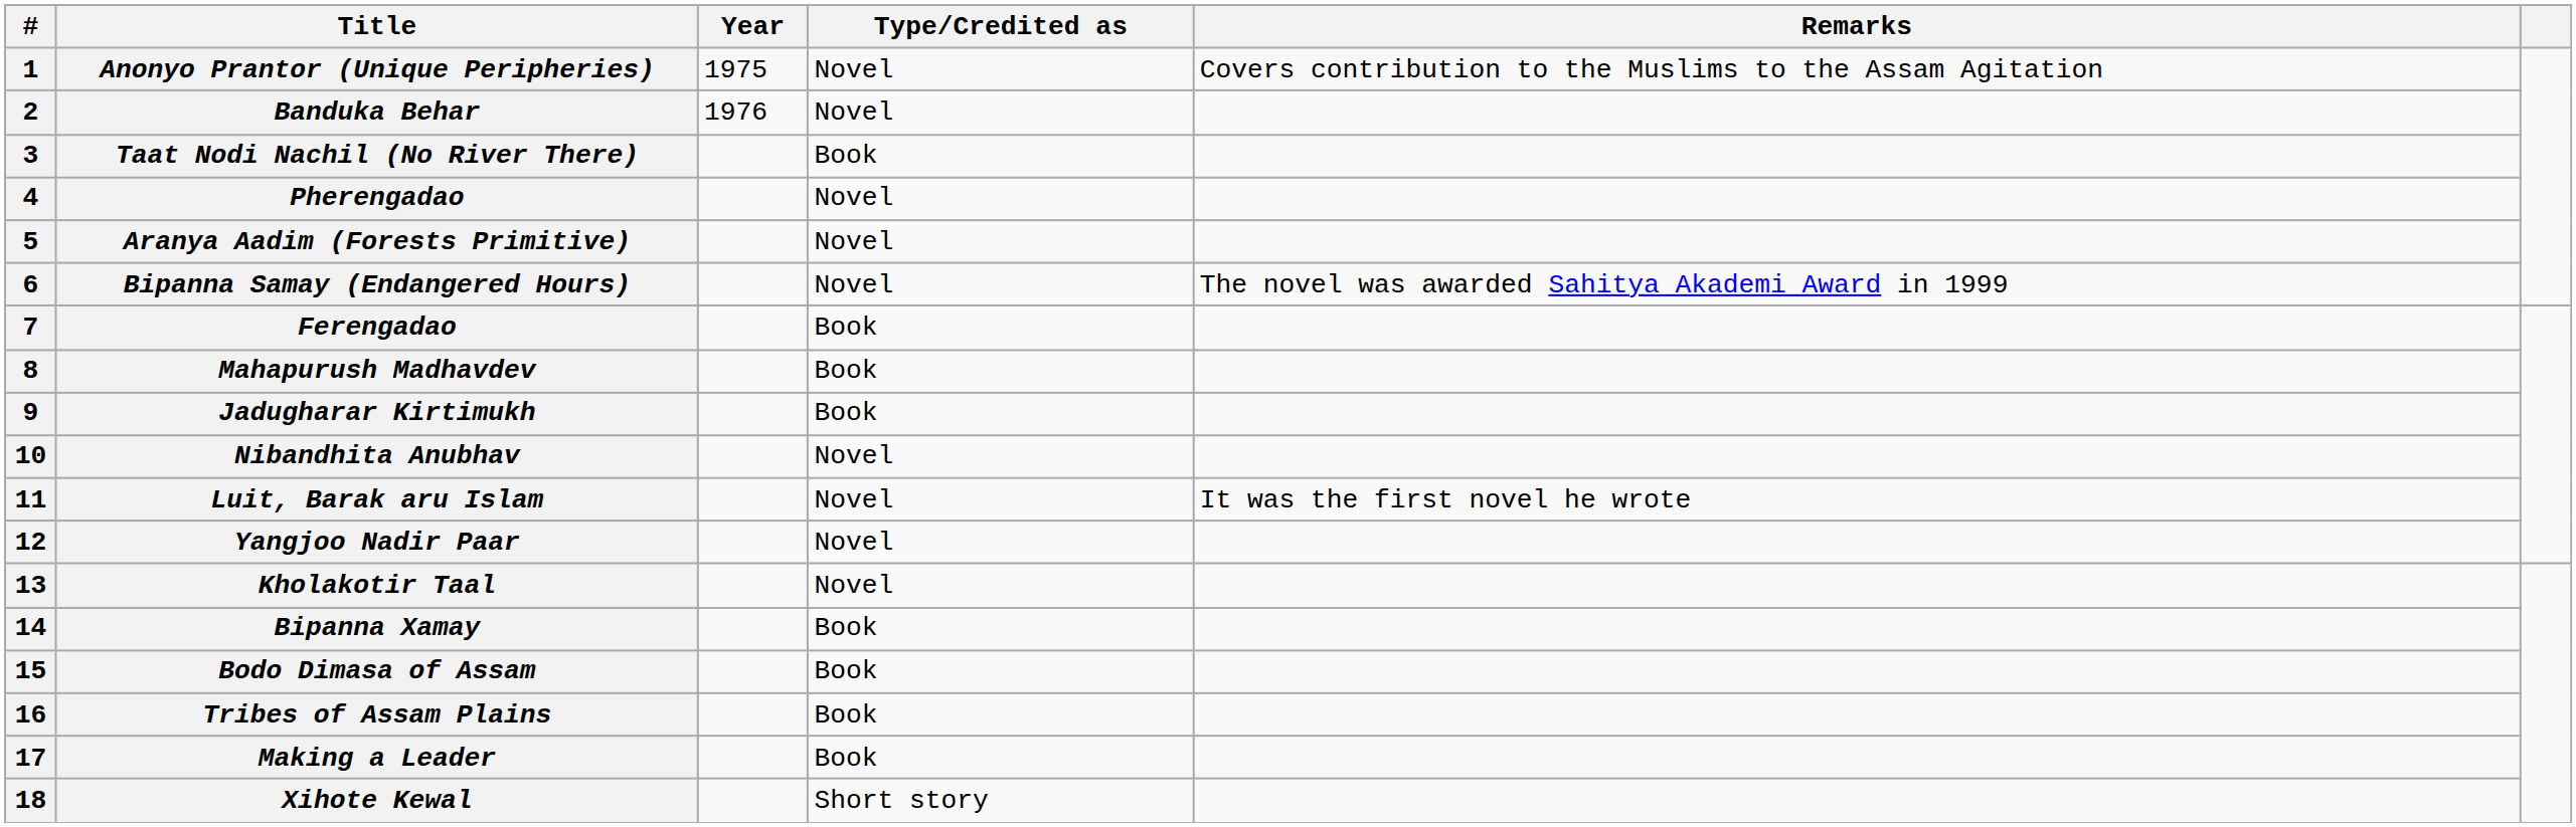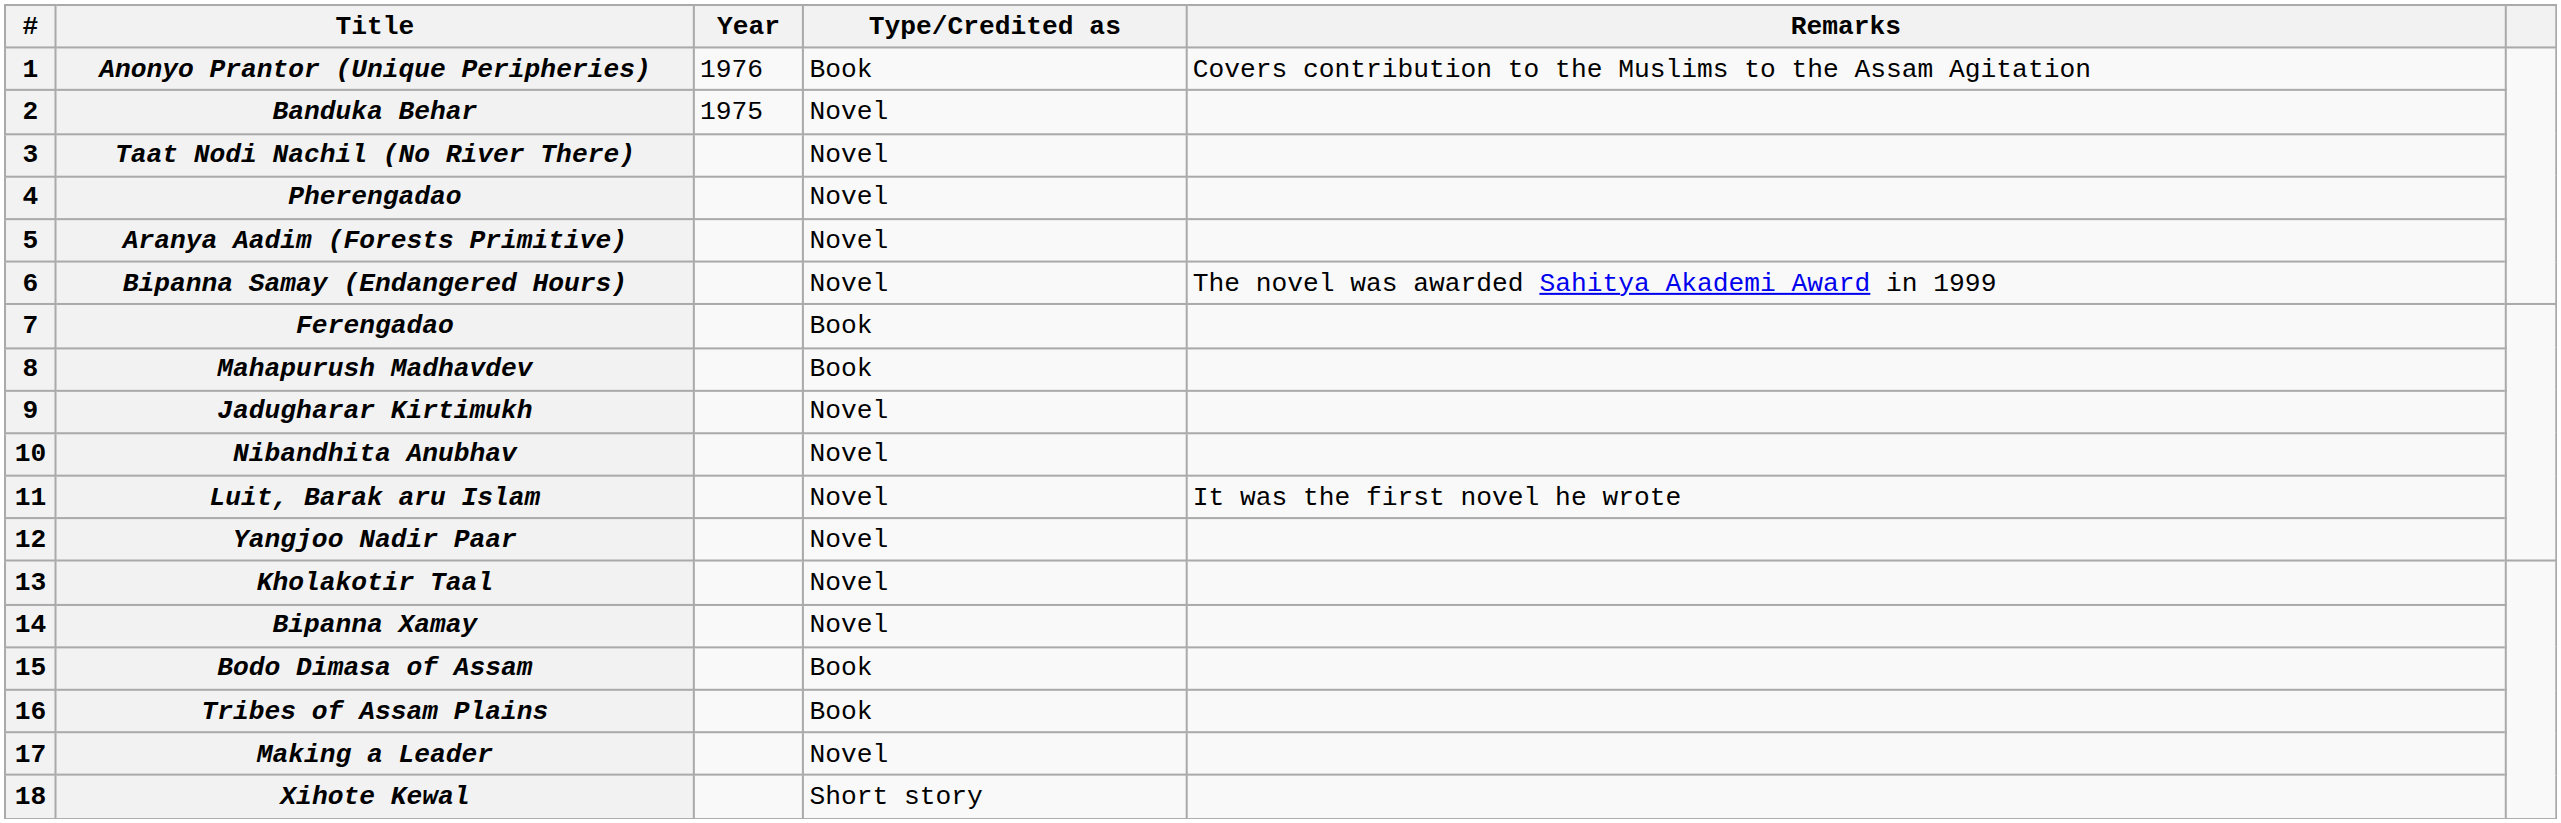Anonyo Prantor (Unique Peripheries) | Year: 1975 -> 1976
Anonyo Prantor (Unique Peripheries) | Type/Credited as: Novel -> Book
Banduka Behar | Year: 1976 -> 1975
Taat Nodi Nachil (No River There) | Type/Credited as: Book -> Novel
Jadugharar Kirtimukh | Type/Credited as: Book -> Novel
Bipanna Xamay | Type/Credited as: Book -> Novel
Making a Leader | Type/Credited as: Book -> Novel
